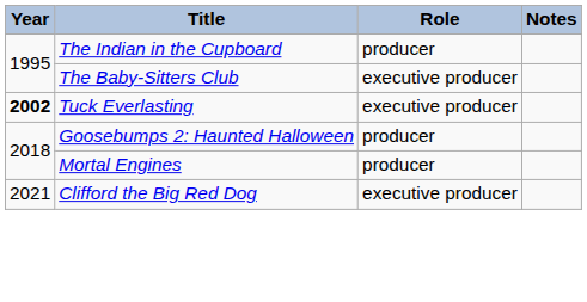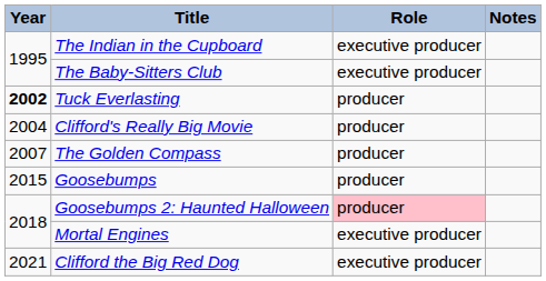The Indian in the Cupboard | Role: producer -> executive producer
Tuck Everlasting | Role: executive producer -> producer
+ row: 2004 | Clifford's Really Big Movie | producer
+ row: 2007 | The Golden Compass | producer
+ row: 2015 | Goosebumps | producer
Goosebumps 2: Haunted Halloween | Role: no background -> pink background
Mortal Engines | Role: producer -> executive producer
